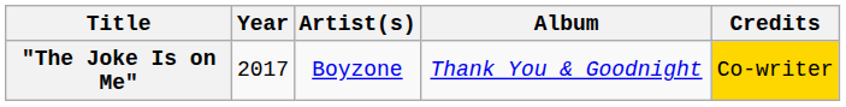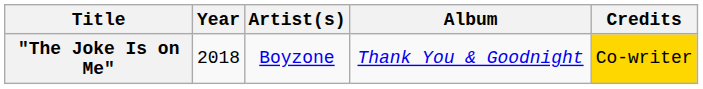"The Joke Is on Me" | Year: 2017 -> 2018
